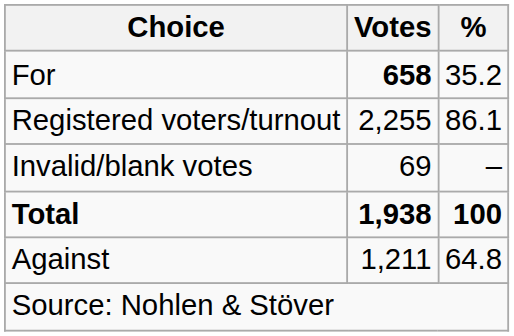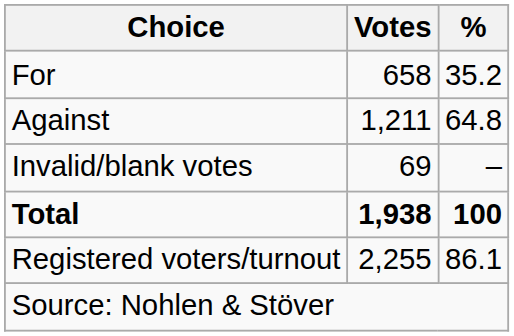For | Votes: bold -> normal
rows swapped: Against <-> Registered voters/turnout
